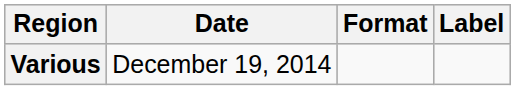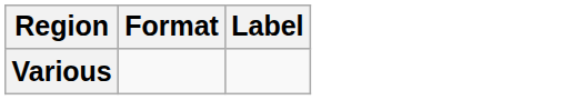- column: Date | December 19, 2014
